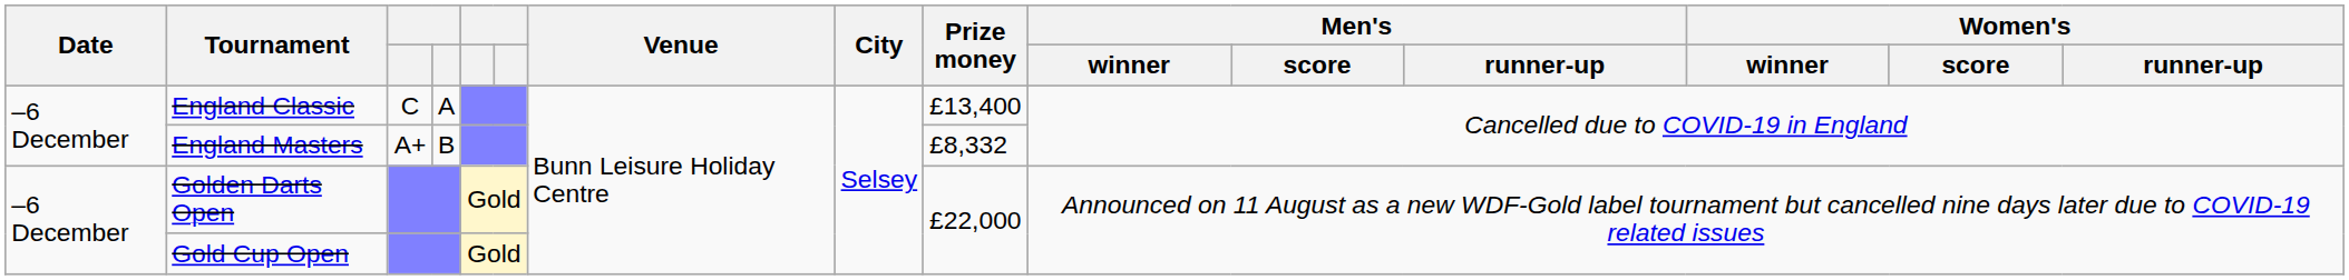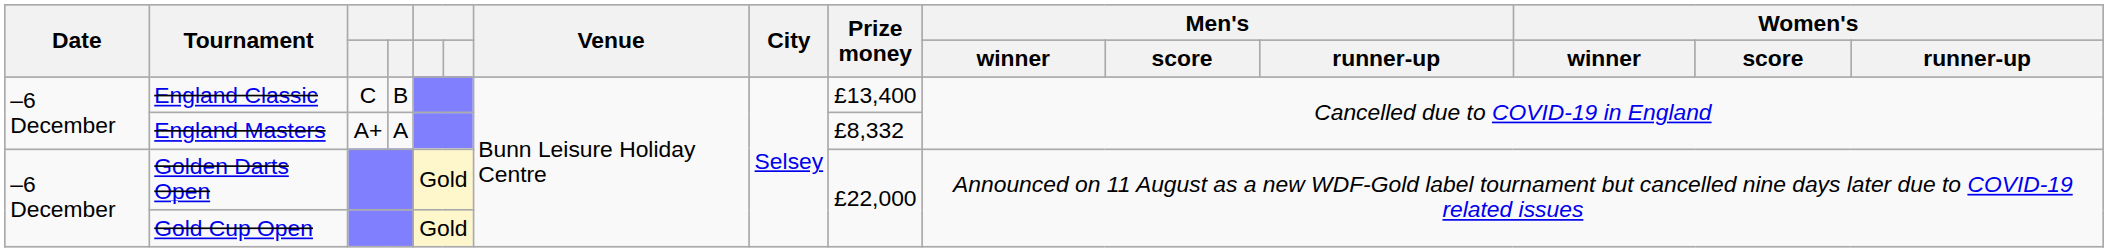England Classic | column 4: A -> B
England Masters | column 4: B -> A
